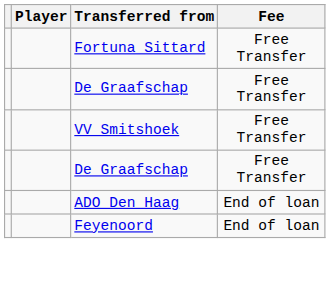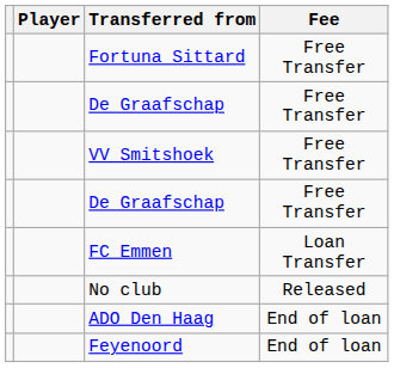+ row: FC Emmen | Loan Transfer
+ row: No club | Released
